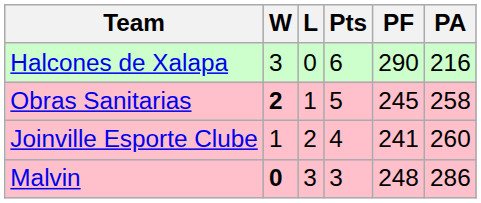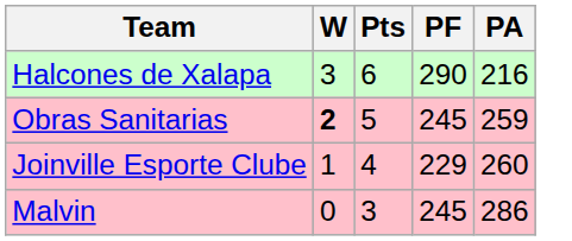- column: L | 0 | 1 | 2 | 3
Obras Sanitarias | PA: 258 -> 259
Joinville Esporte Clube | PF: 241 -> 229
Malvin | W: bold -> normal
Malvin | PF: 248 -> 245
